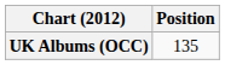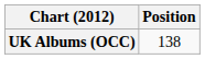UK Albums (OCC) | Position: 135 -> 138
